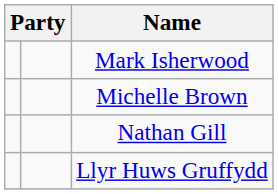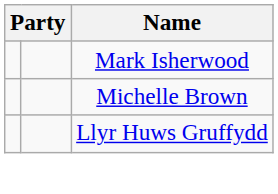- row: Nathan Gill
